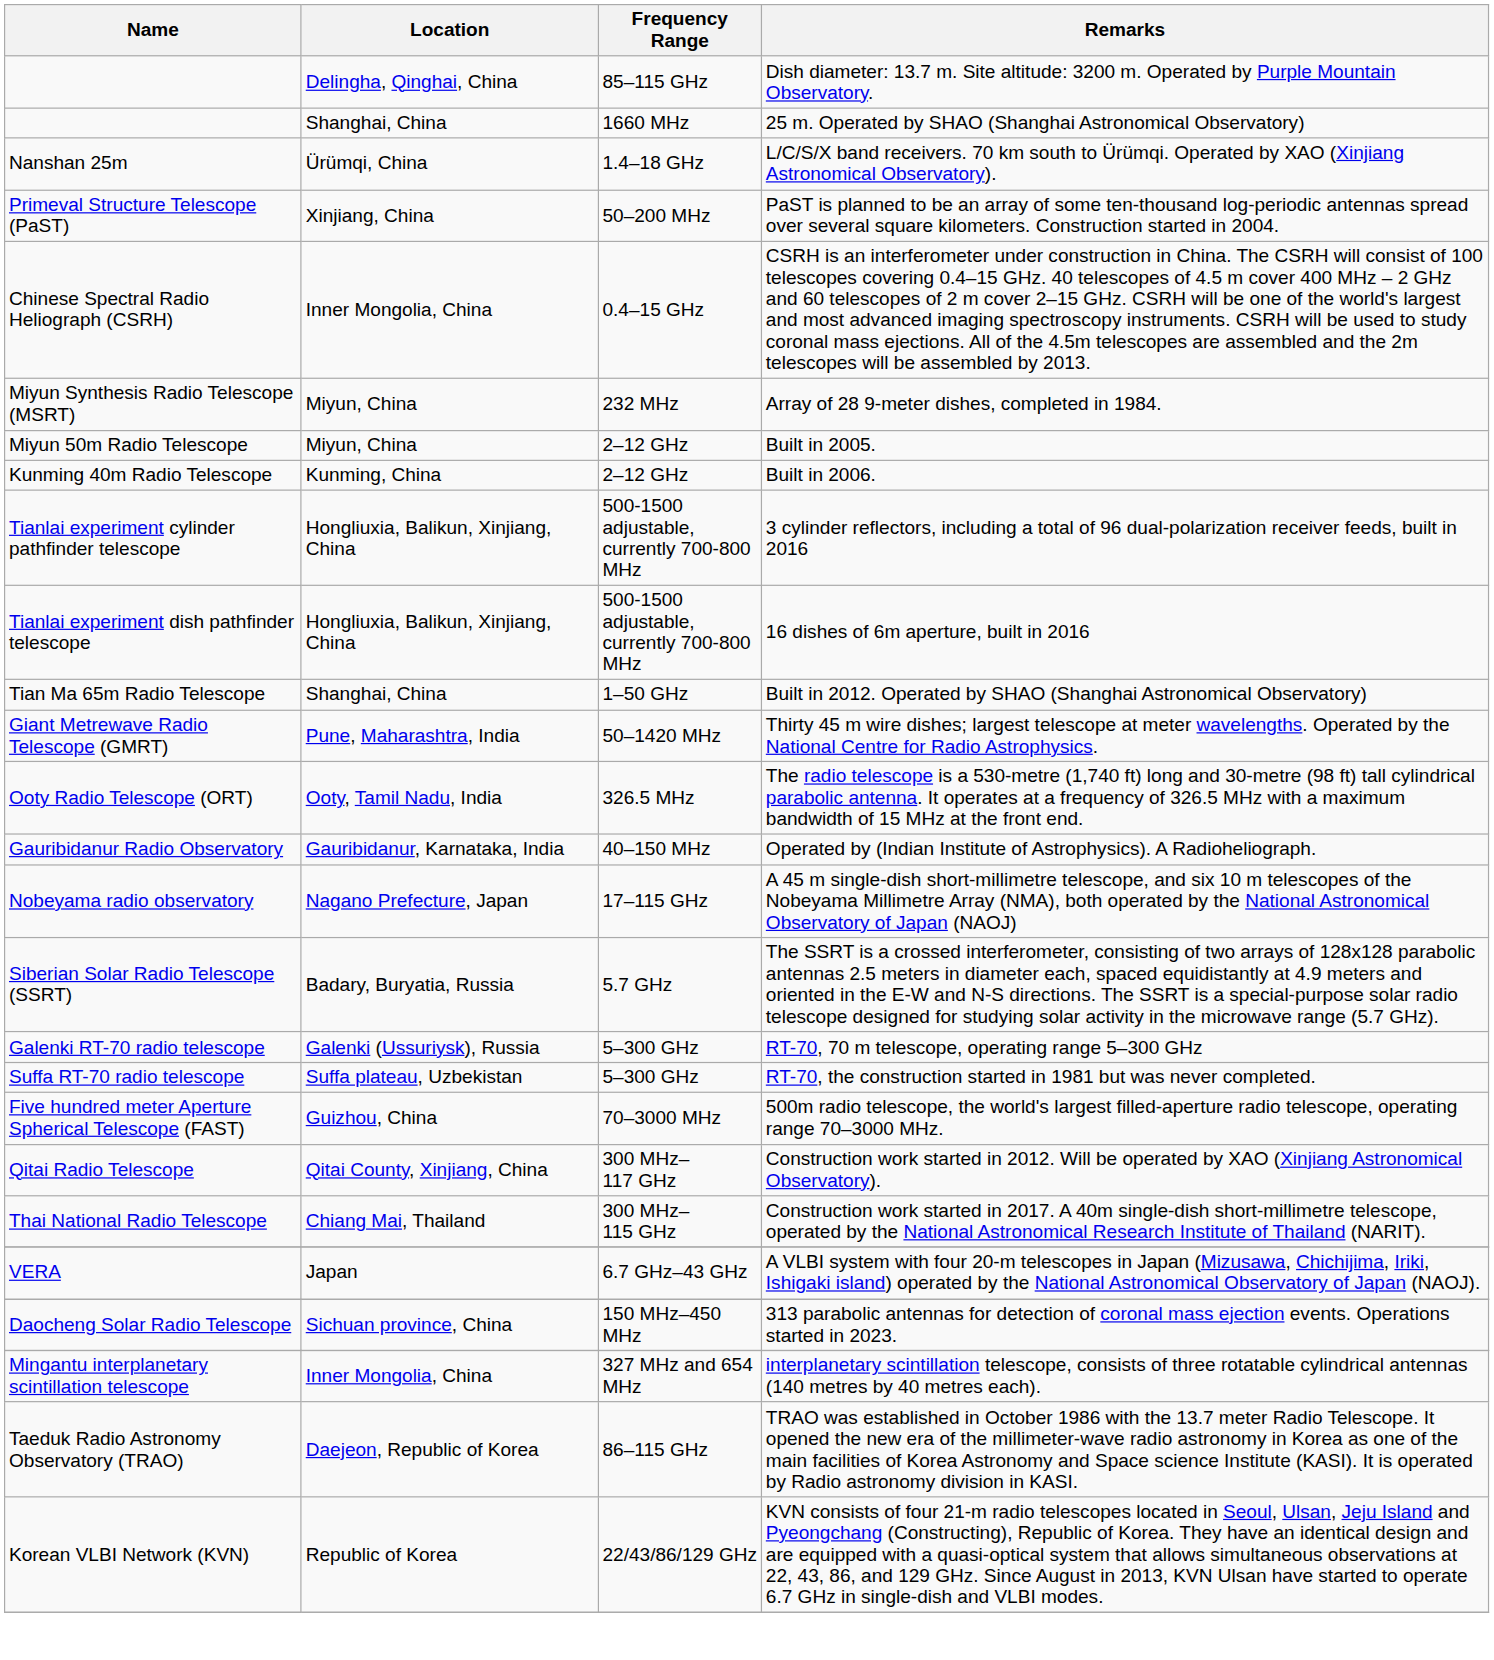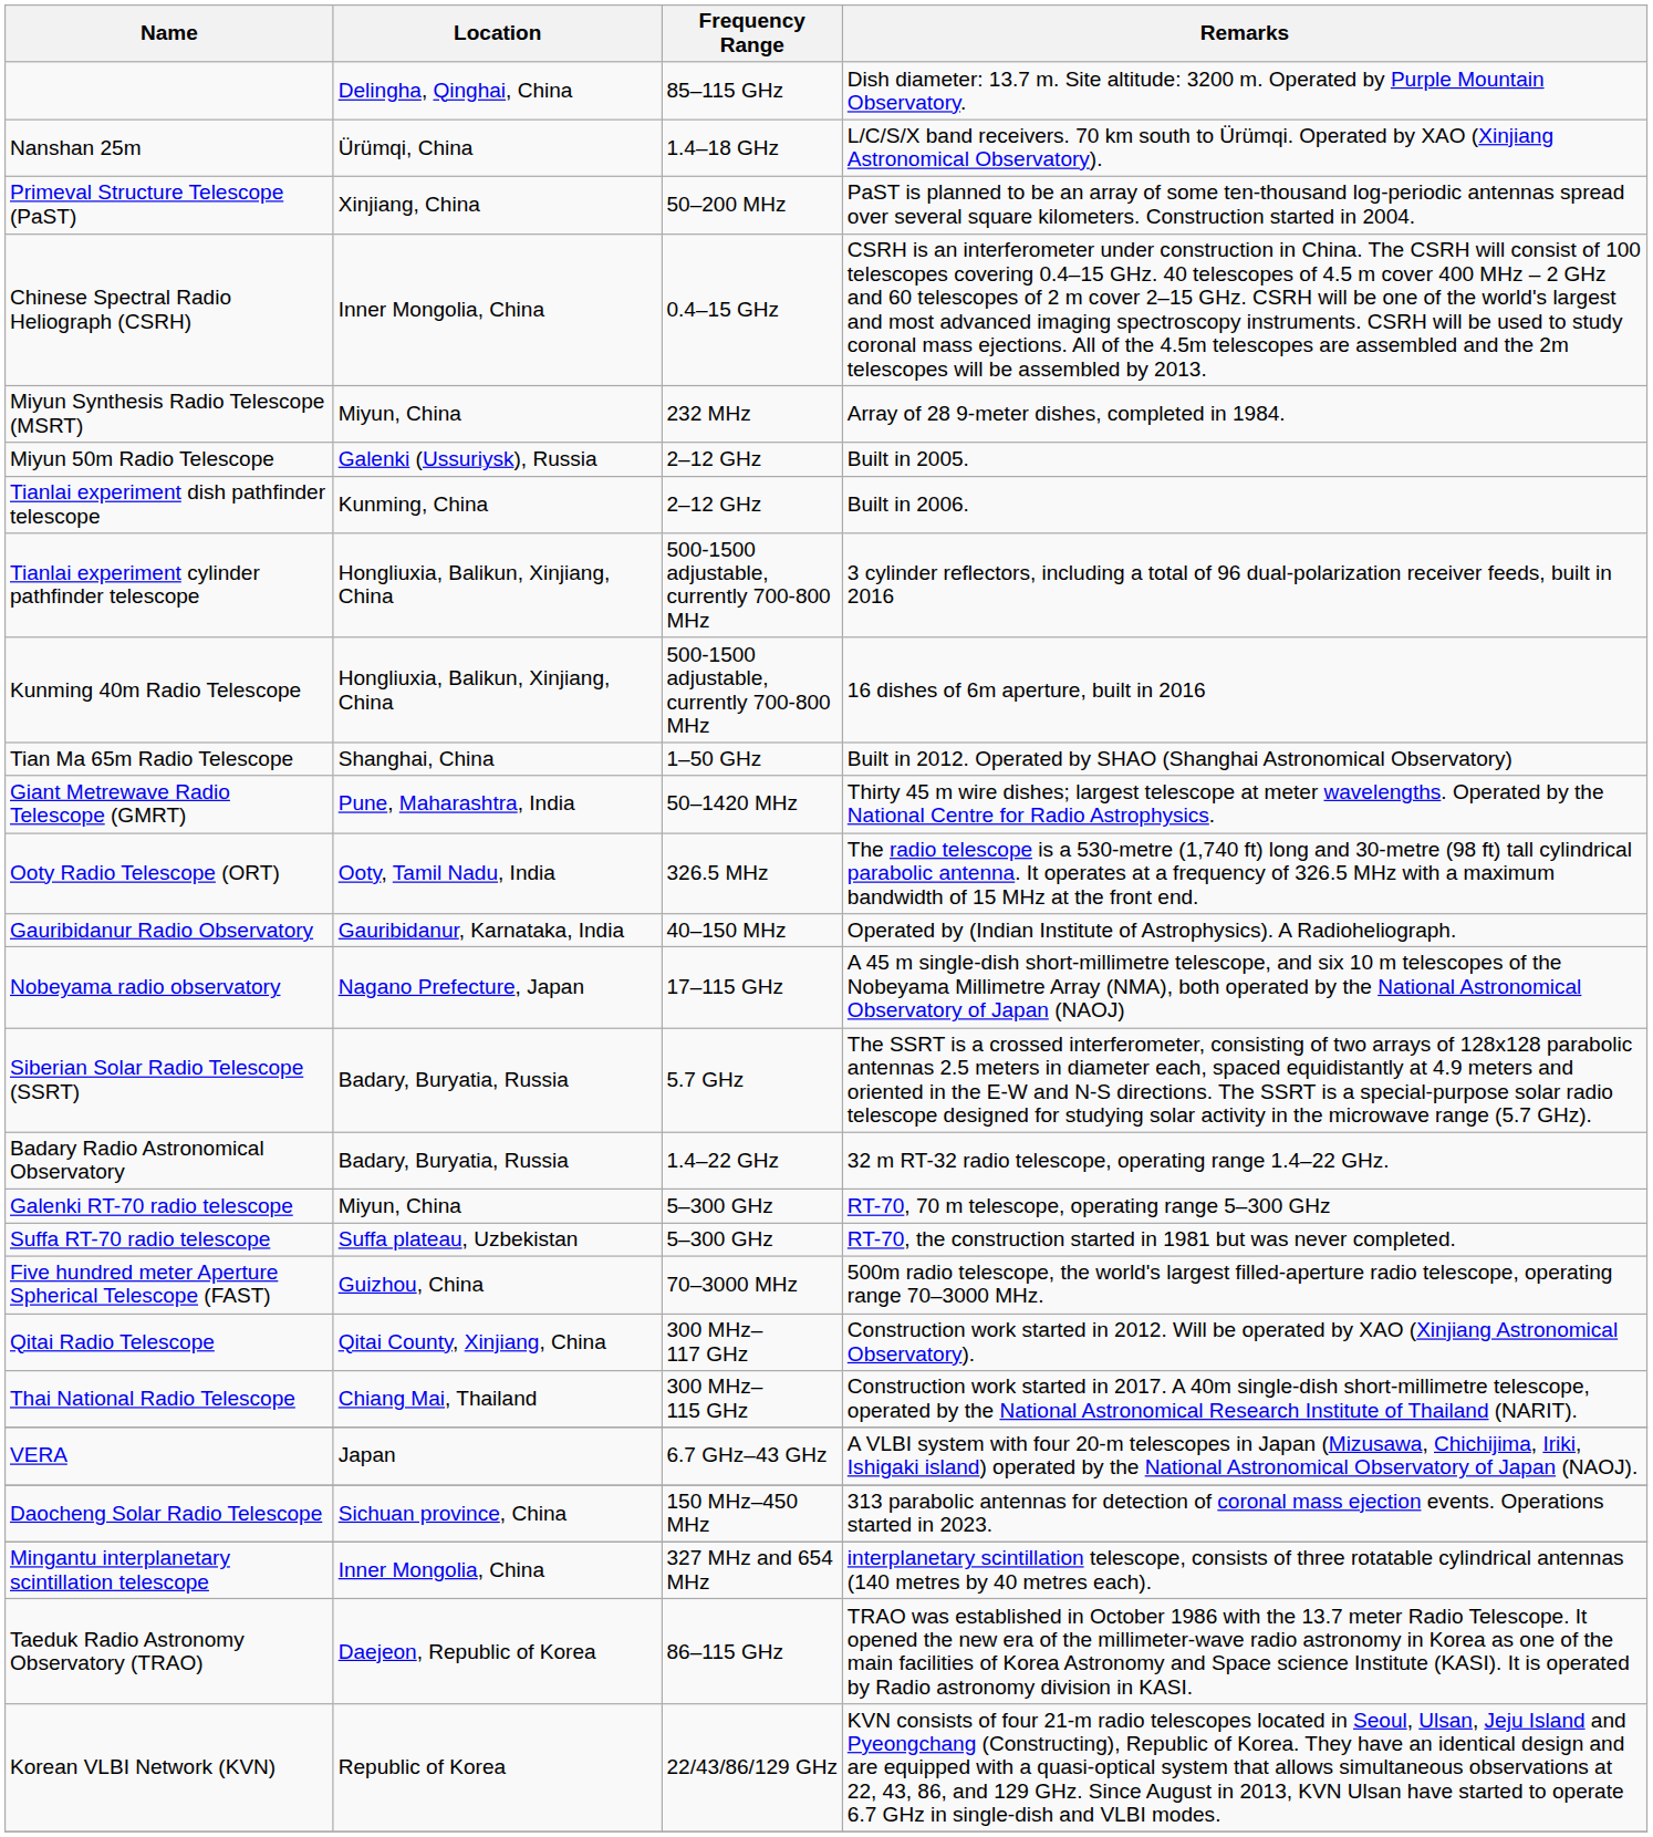- row: Shanghai, China | 1660 MHz | 25 m. Operated by SHAO (Shanghai Astronomical Observatory)
Built in 2005. | Location: Miyun, China -> Galenki (Ussuriysk), Russia
Built in 2006. | Name: Kunming 40m Radio Telescope -> Tianlai experiment dish pathfinder telescope
16 dishes of 6m aperture, built in 2016 | Name: Tianlai experiment dish pathfinder telescope -> Kunming 40m Radio Telescope
+ row: Badary Radio Astronomical Observatory | Badary, Buryatia, Russia | 1.4–22 GHz | 32 m RT-32 radio telescope, operating range 1.4–22 GHz.
RT-70, 70 m telescope, operating range 5–300 GHz | Location: Galenki (Ussuriysk), Russia -> Miyun, China
